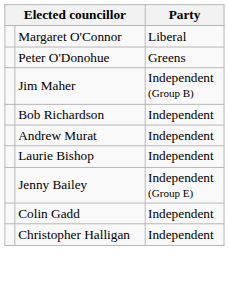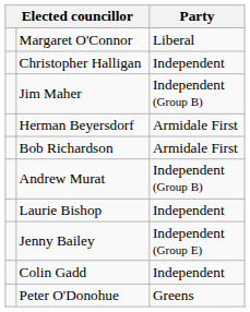rows swapped: Peter O'Donohue <-> Christopher Halligan
+ row: Herman Beyersdorf | Armidale First
Bob Richardson | Party: Independent -> Armidale First
Andrew Murat | Party: Independent -> Independent (Group B)
